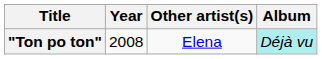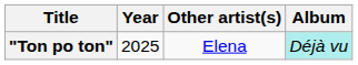"Ton po ton" | Year: 2008 -> 2025
